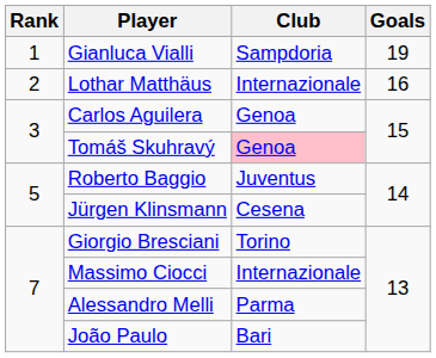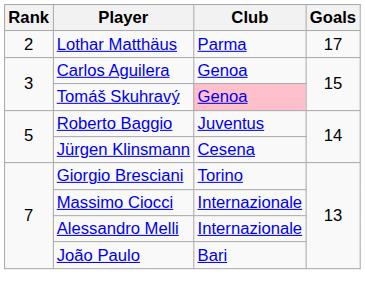- row: 1 | Gianluca Vialli | Sampdoria | 19
Lothar Matthäus | Club: Internazionale -> Parma
Lothar Matthäus | Goals: 16 -> 17
Alessandro Melli | Club: Parma -> Internazionale
